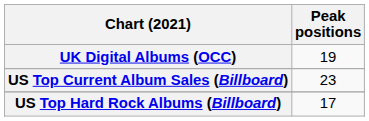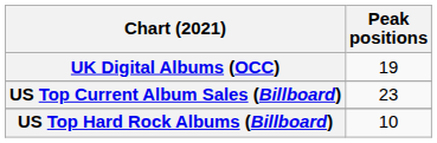US Top Hard Rock Albums (Billboard) | Peak positions: 17 -> 10
